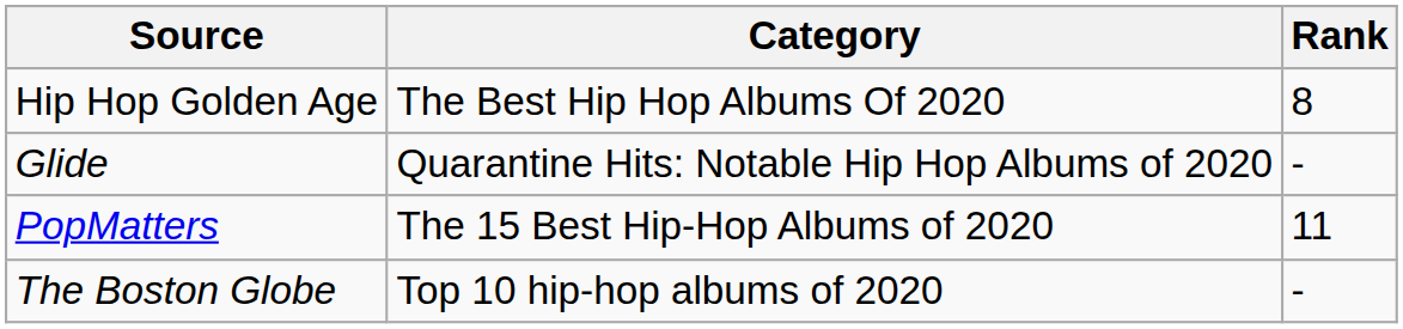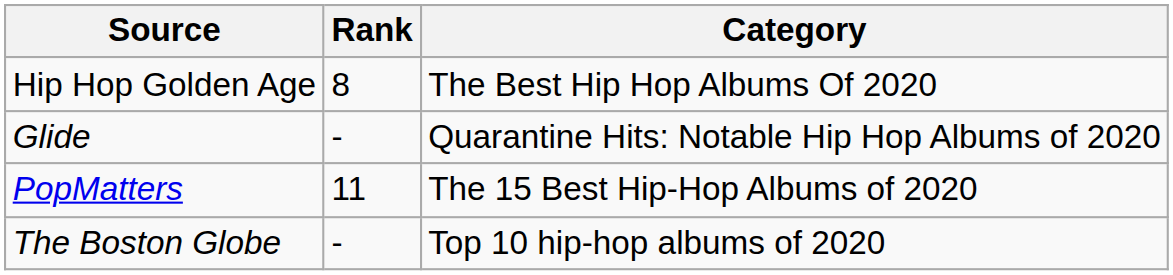columns swapped: Category <-> Rank
